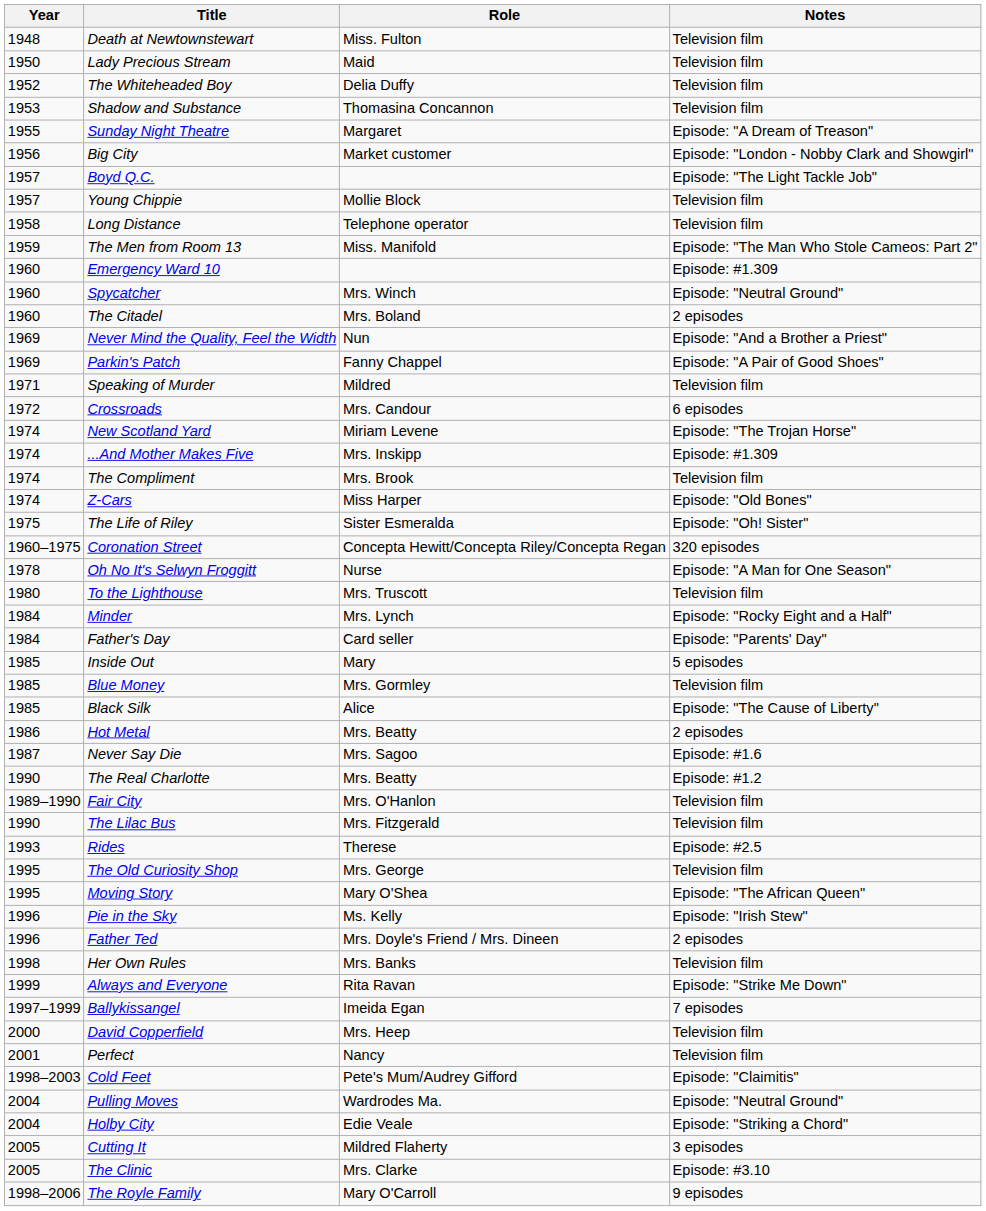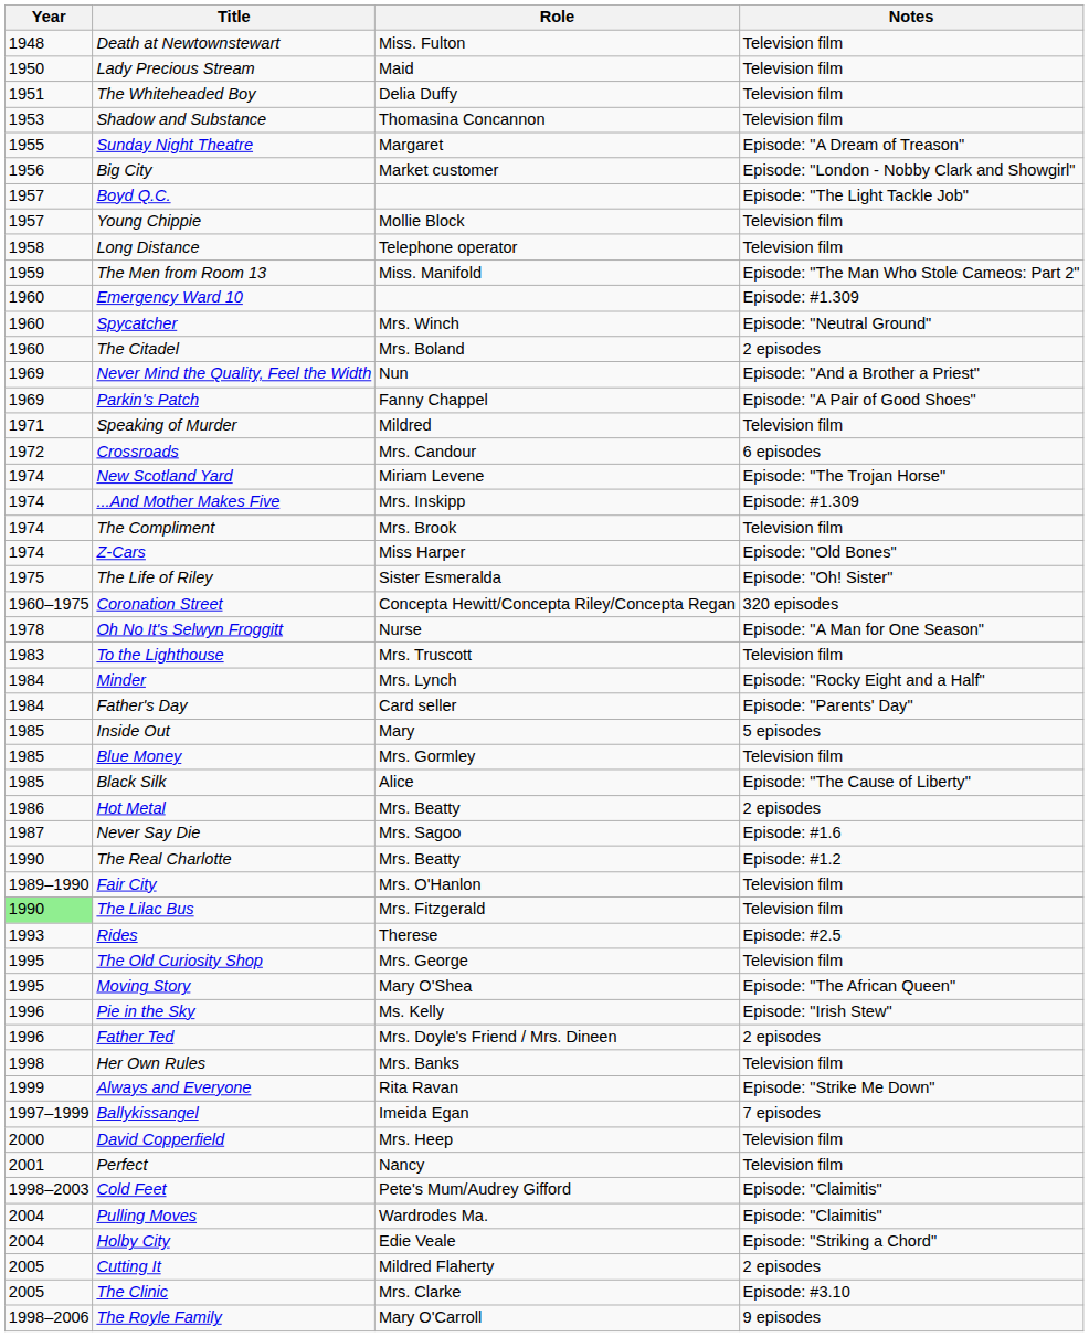The Whiteheaded Boy | Year: 1952 -> 1951
To the Lighthouse | Year: 1980 -> 1983
The Lilac Bus | Year: no background -> lightgreen background
Pulling Moves | Notes: Episode: "Neutral Ground" -> Episode: "Claimitis"
Cutting It | Notes: 3 episodes -> 2 episodes
